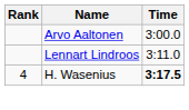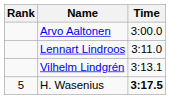+ row: Vilhelm Lindgrén | 3:13.1
H. Wasenius | Rank: 4 -> 5
